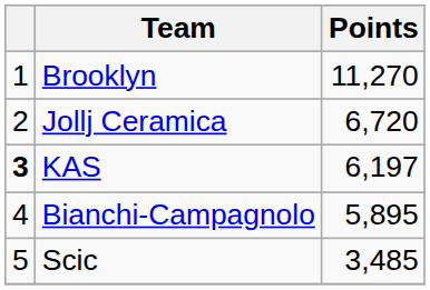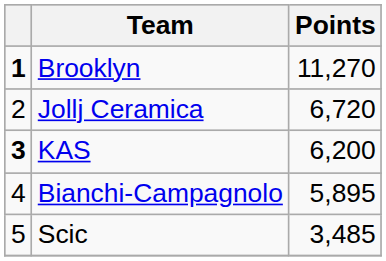Brooklyn | column 1: normal -> bold
KAS | Points: 6,197 -> 6,200
